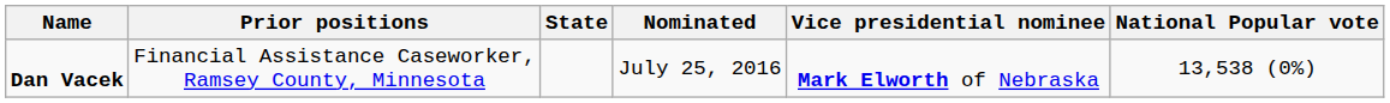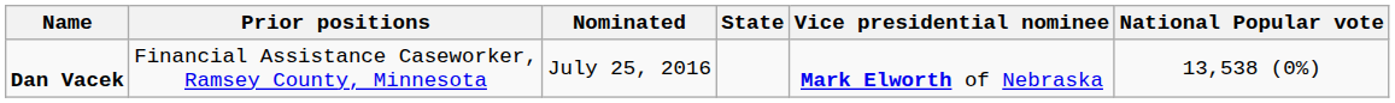columns swapped: State <-> Nominated
